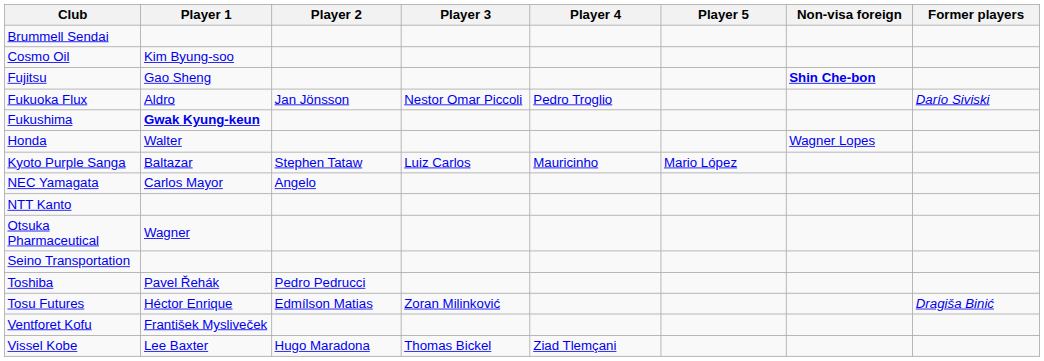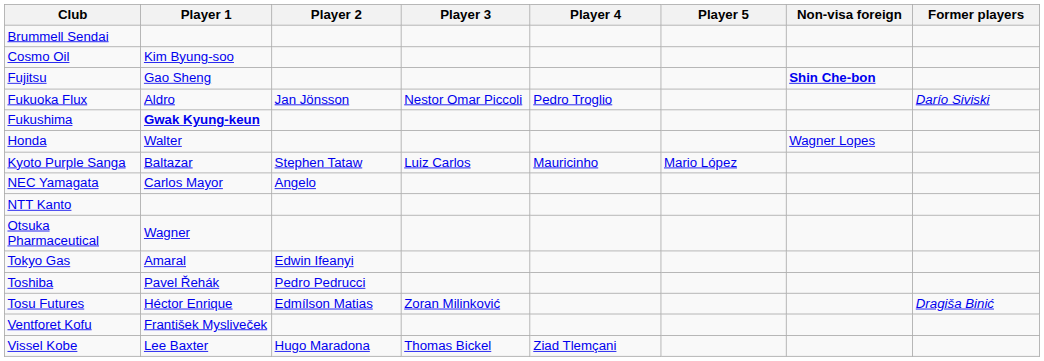- row: Seino Transportation
+ row: Tokyo Gas | Amaral | Edwin Ifeanyi
